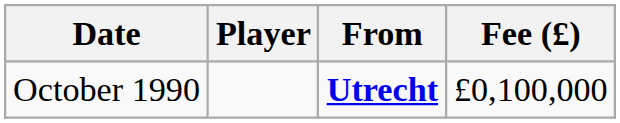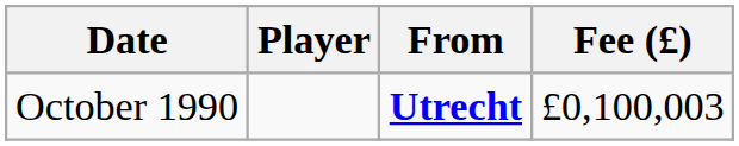October 1990 | Fee (£): £0,100,000 -> £0,100,003
